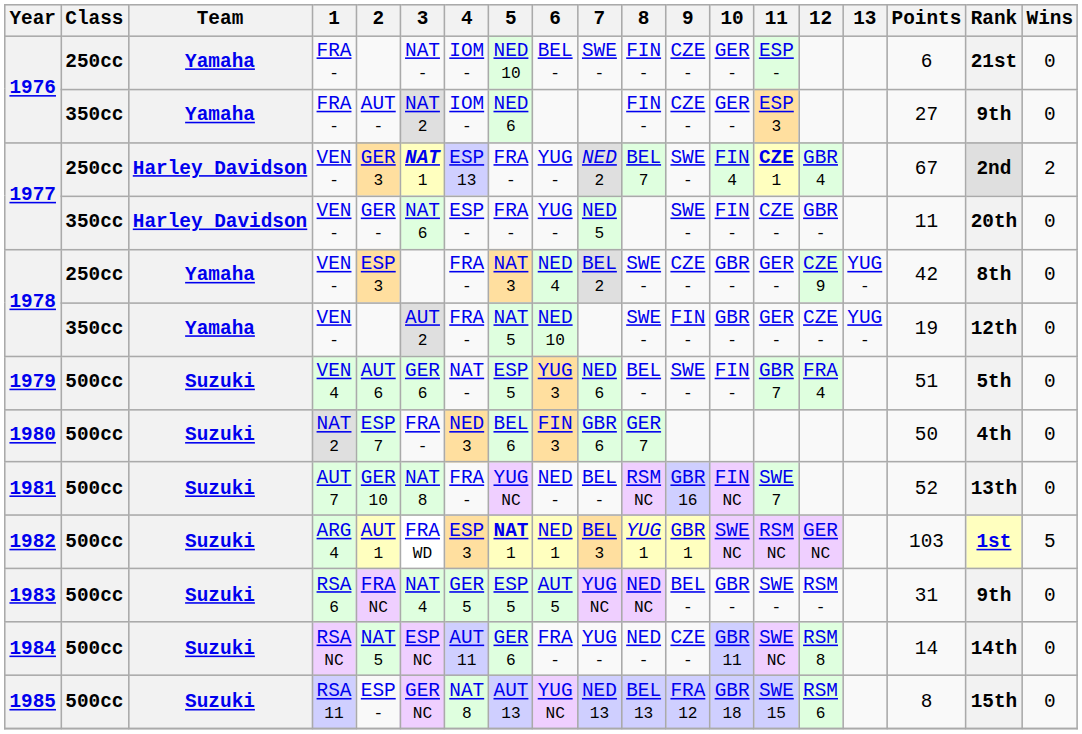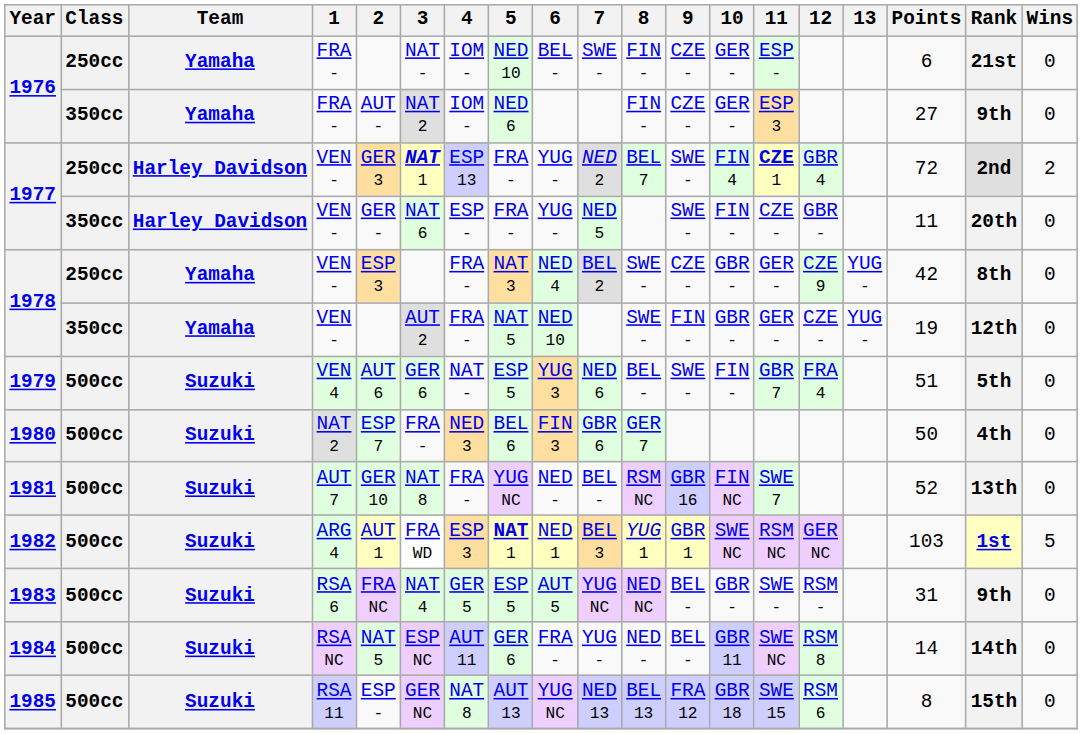1977 / 250cc | Points: 67 -> 72
1984 | 9: CZE - -> BEL -
